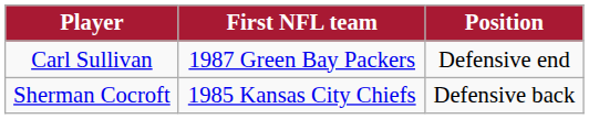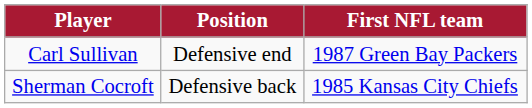columns swapped: Position <-> First NFL team
